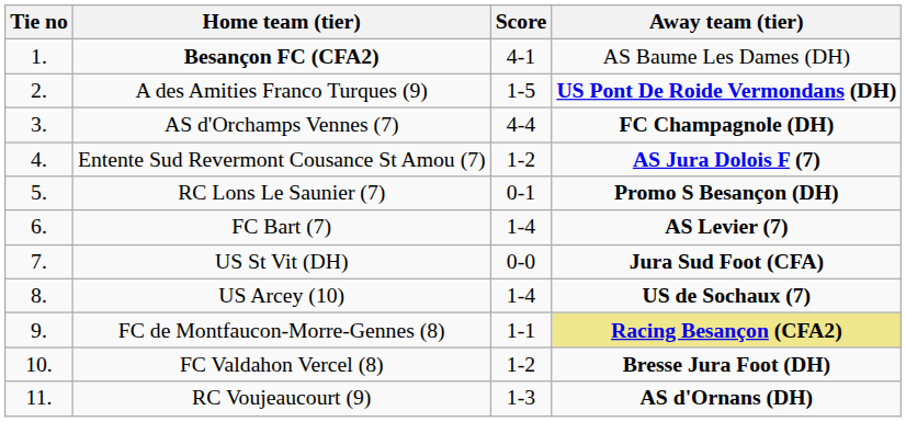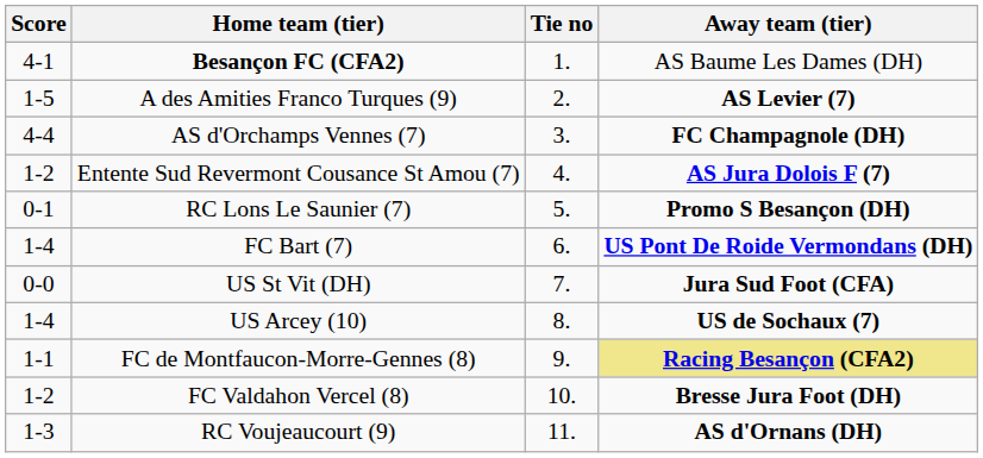columns swapped: Tie no <-> Score
A des Amities Franco Turques (9) | Away team (tier): US Pont De Roide Vermondans (DH) -> AS Levier (7)
FC Bart (7) | Away team (tier): AS Levier (7) -> US Pont De Roide Vermondans (DH)
